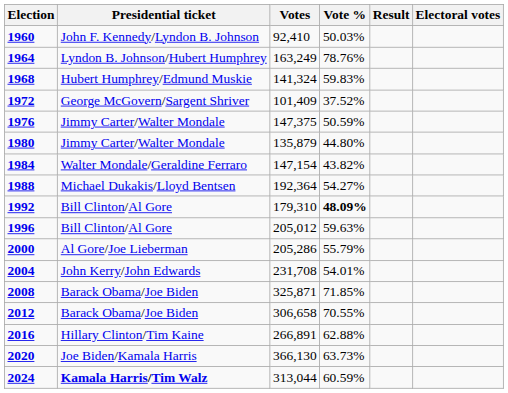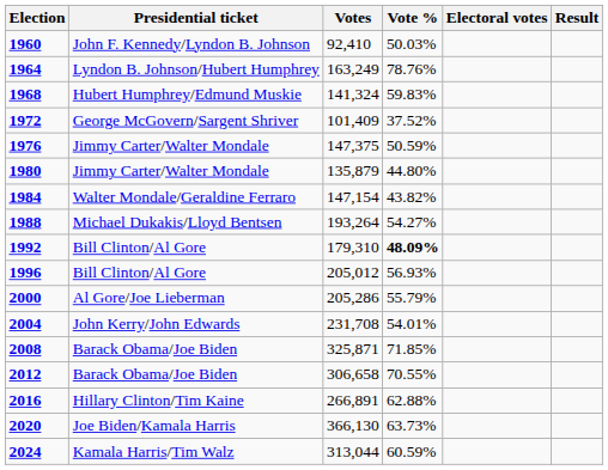columns swapped: Electoral votes <-> Result
1988 | Votes: 192,364 -> 193,264
1996 | Vote %: 59.63% -> 56.93%
2024 | Presidential ticket: bold -> normal
